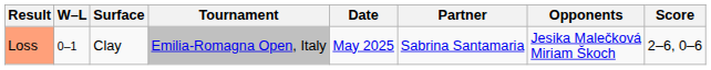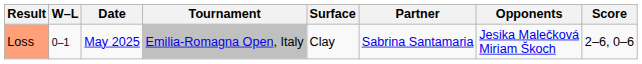columns swapped: Date <-> Surface
